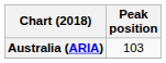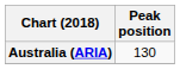Australia (ARIA) | Peak position: 103 -> 130
